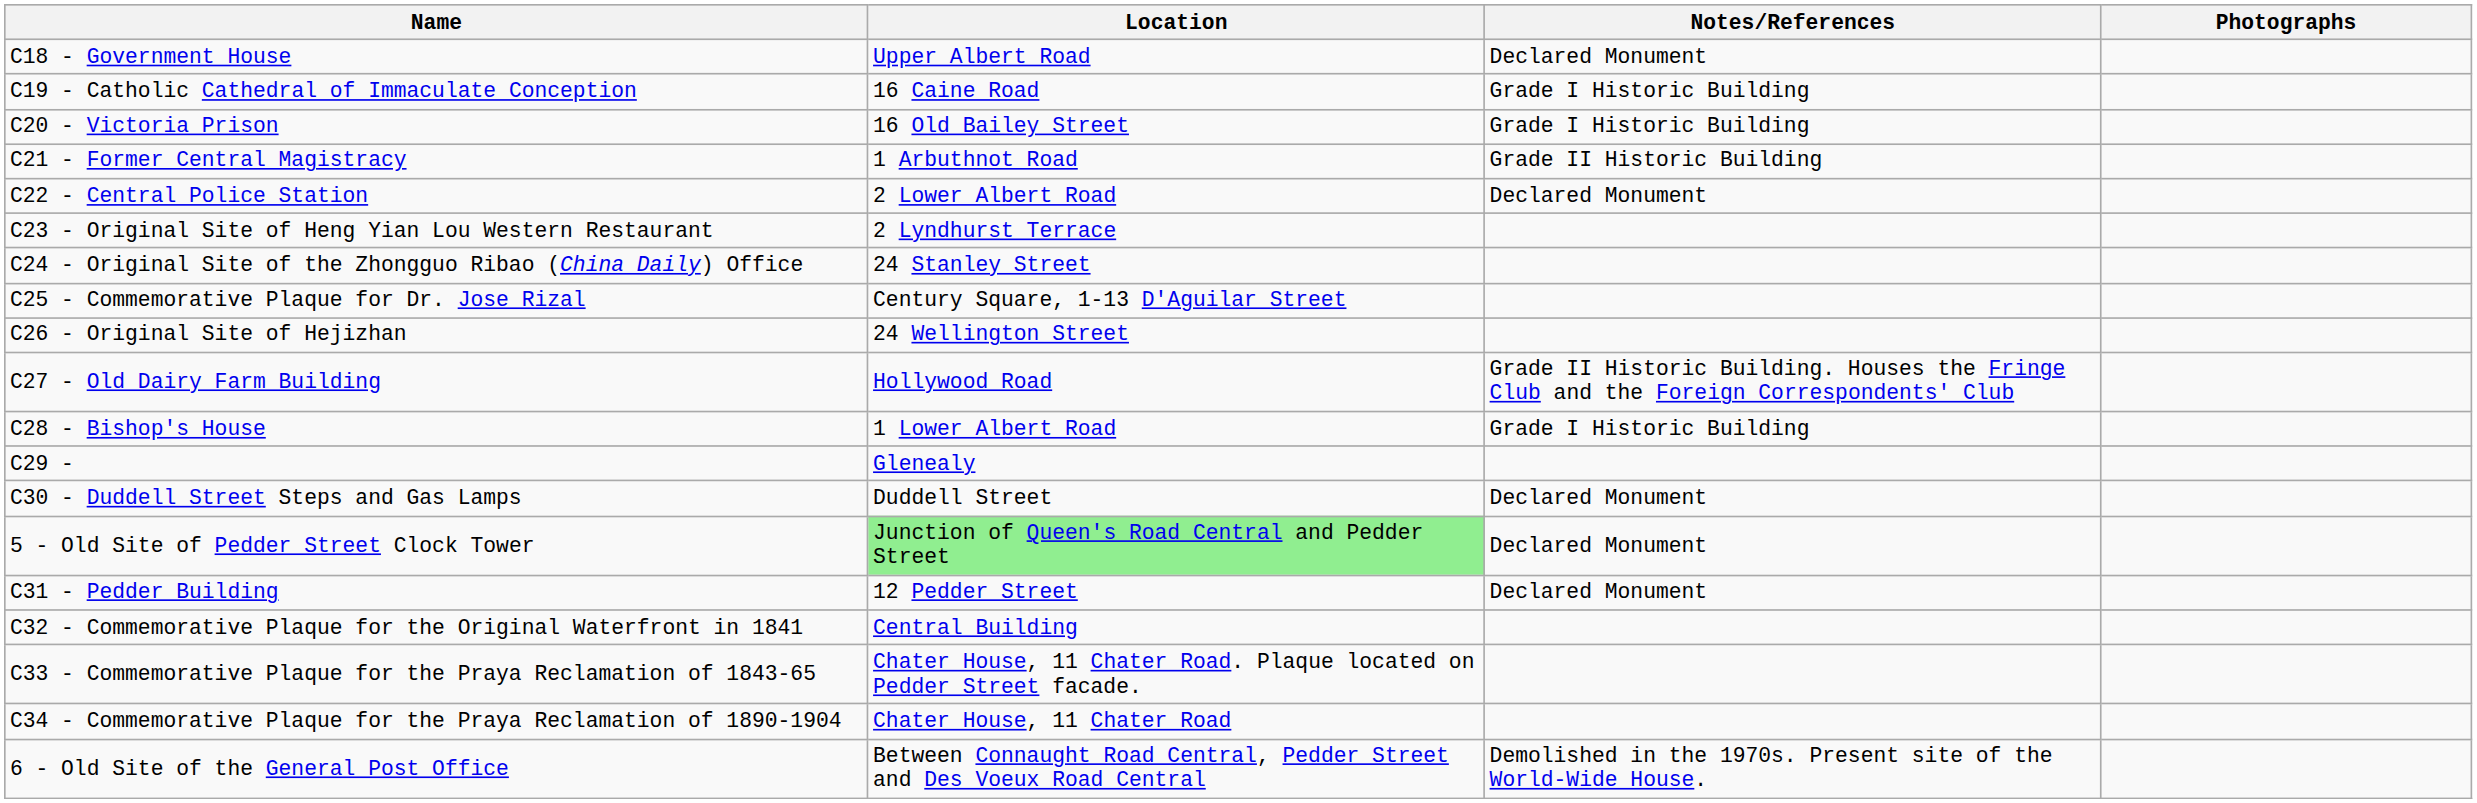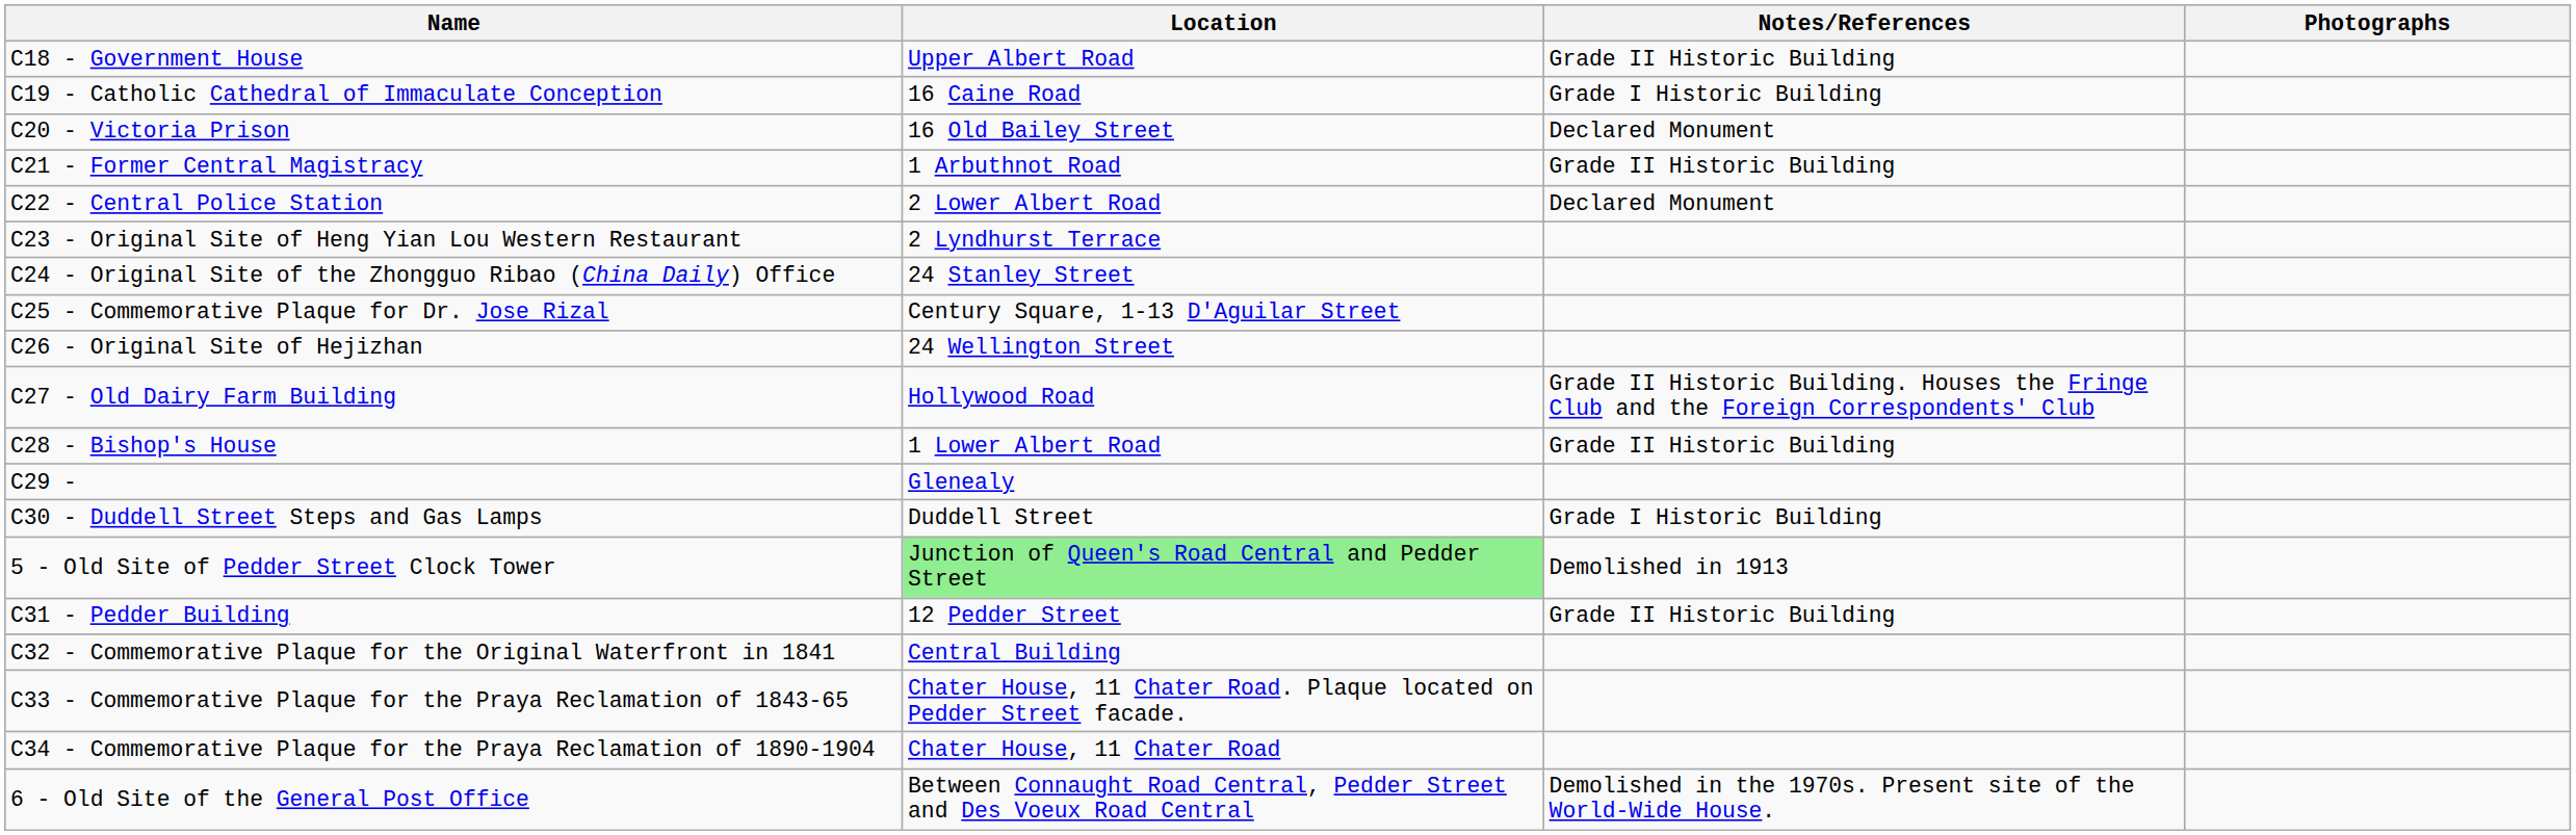C18 - Government House | Notes/References: Declared Monument -> Grade II Historic Building
C20 - Victoria Prison | Notes/References: Grade I Historic Building -> Declared Monument
C28 - Bishop's House | Notes/References: Grade I Historic Building -> Grade II Historic Building
C30 - Duddell Street Steps and Gas Lamps | Notes/References: Declared Monument -> Grade I Historic Building
5 - Old Site of Pedder Street Clock Tower | Notes/References: Declared Monument -> Demolished in 1913
C31 - Pedder Building | Notes/References: Declared Monument -> Grade II Historic Building
